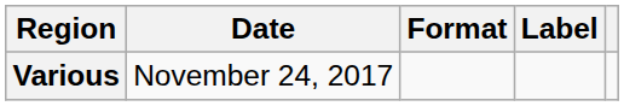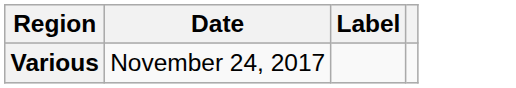- column: Format
